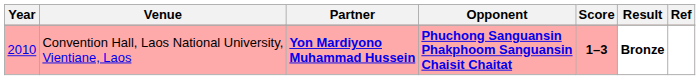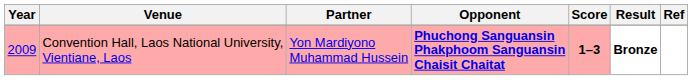Convention Hall, Laos National University, Vientiane, Laos | Year: 2010 -> 2009
Convention Hall, Laos National University, Vientiane, Laos | Partner: bold -> normal
